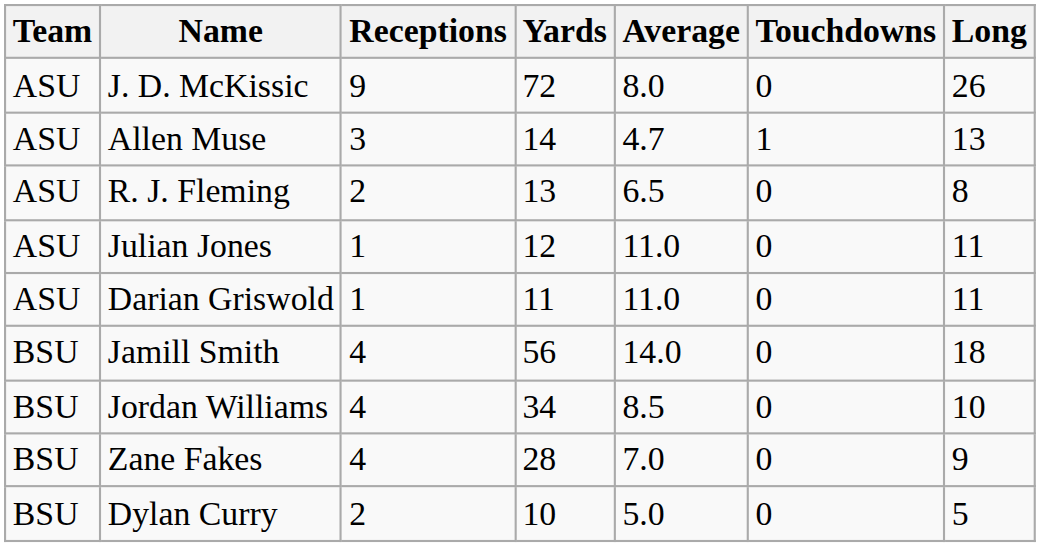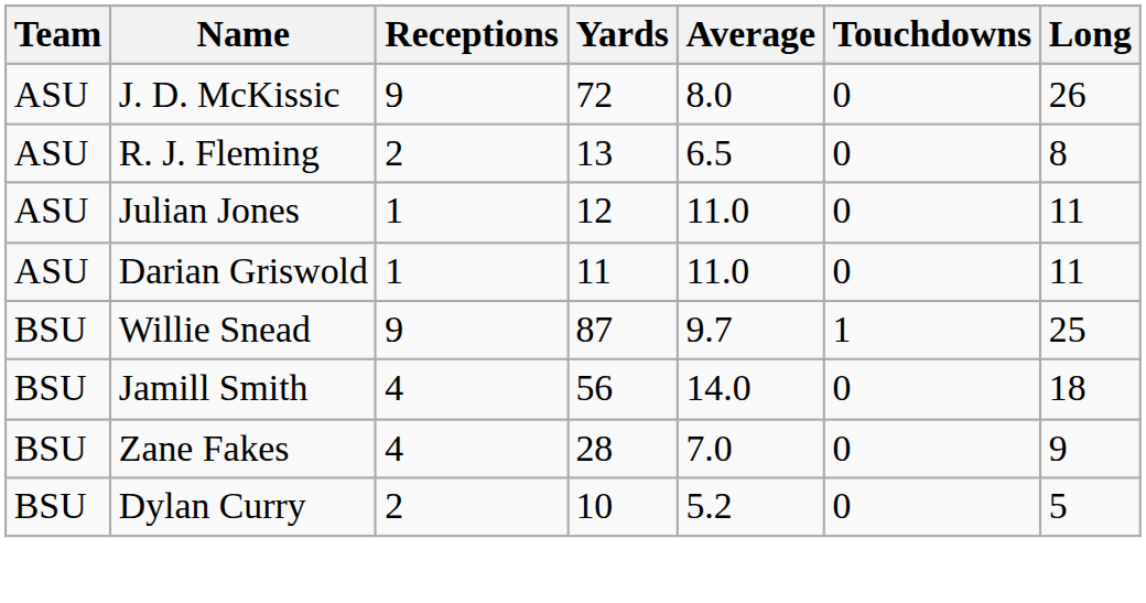- row: ASU | Allen Muse | 3 | 14 | 4.7 | 1 | 13
+ row: BSU | Willie Snead | 9 | 87 | 9.7 | 1 | 25
- row: BSU | Jordan Williams | 4 | 34 | 8.5 | 0 | 10
Dylan Curry | Average: 5.0 -> 5.2
